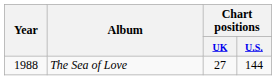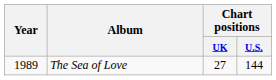The Sea of Love | Year: 1988 -> 1989
